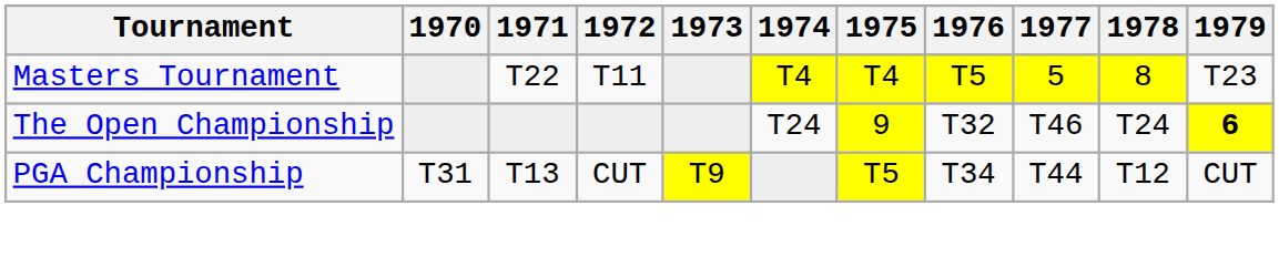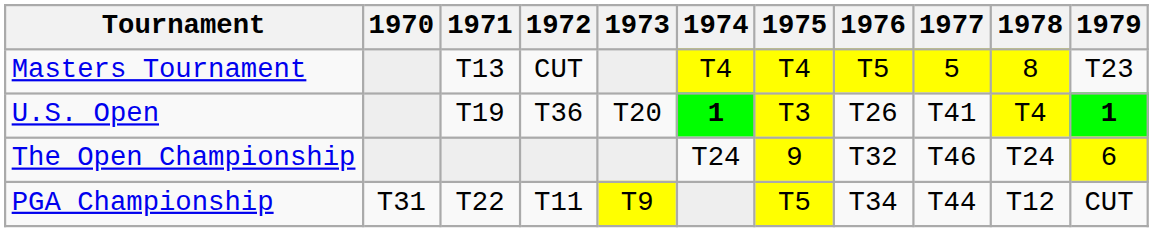Masters Tournament | 1971: T22 -> T13
Masters Tournament | 1972: T11 -> CUT
+ row: U.S. Open | T19 | T36 | T20 | 1 | T3 | T26 | T41 | T4 | 1
The Open Championship | 1979: bold -> normal
PGA Championship | 1971: T13 -> T22
PGA Championship | 1972: CUT -> T11
